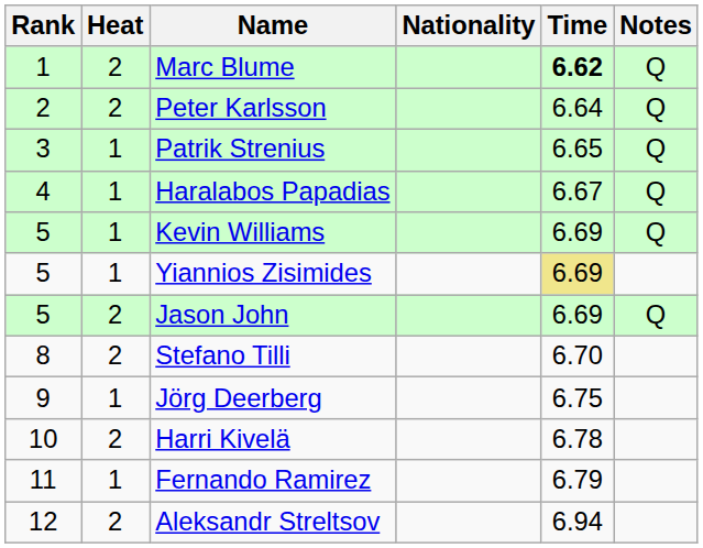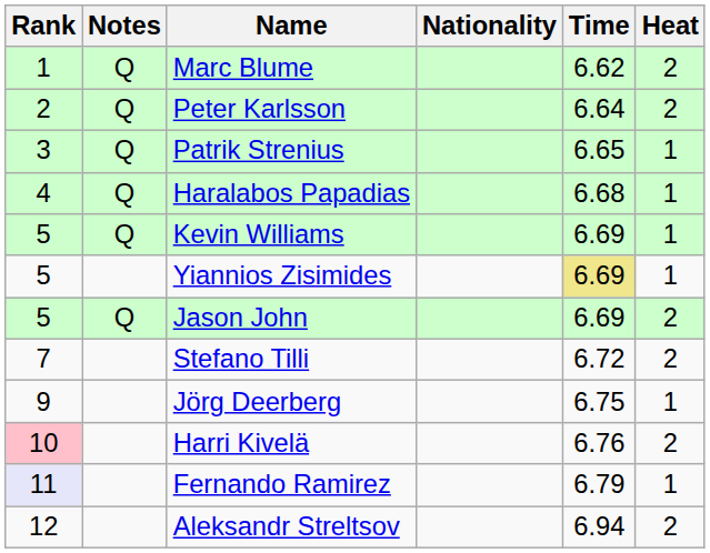columns swapped: Heat <-> Notes
Marc Blume | Time: bold -> normal
Haralabos Papadias | Time: 6.67 -> 6.68
Stefano Tilli | Rank: 8 -> 7
Stefano Tilli | Time: 6.70 -> 6.72
Harri Kivelä | Rank: no background -> pink background
Harri Kivelä | Time: 6.78 -> 6.76
Fernando Ramirez | Rank: no background -> lavender background
